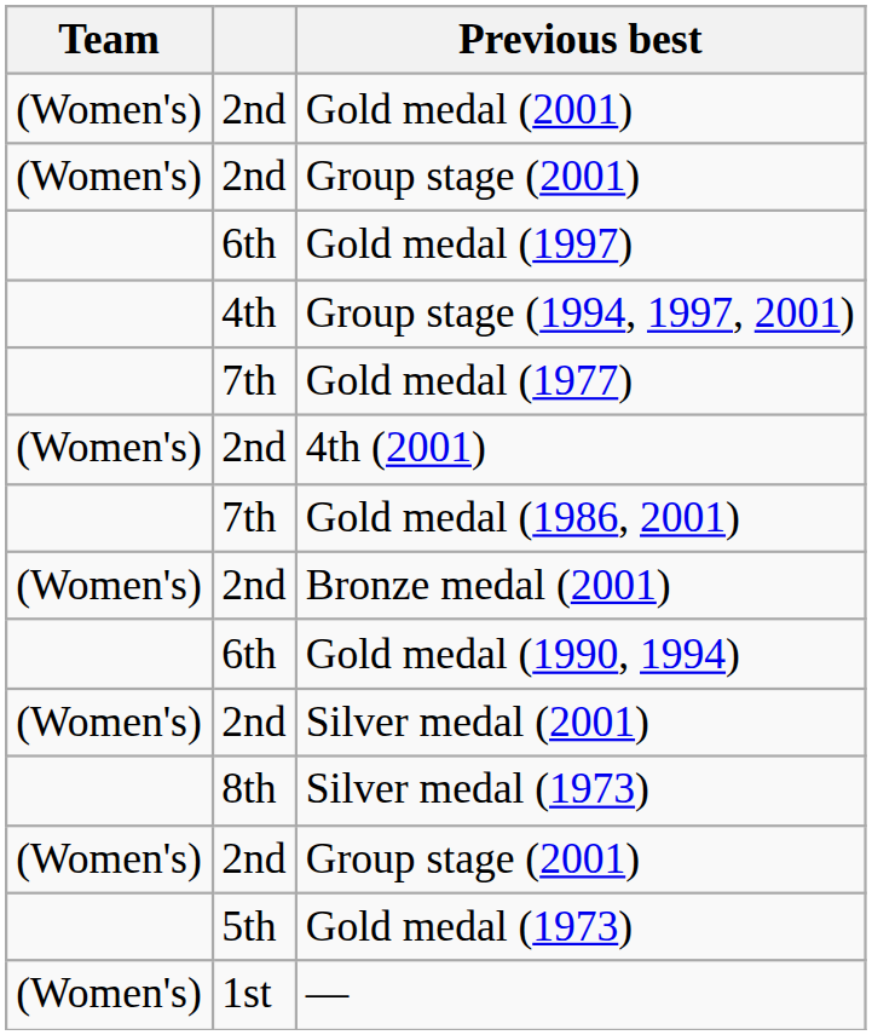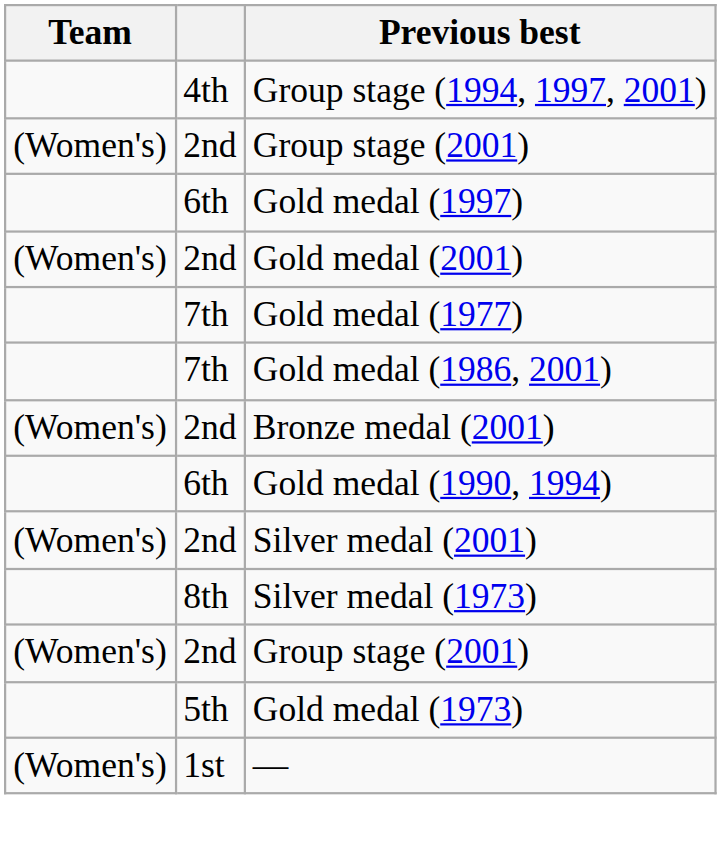rows swapped: Group stage (1994, 1997, 2001) <-> Gold medal (2001)
- row: (Women's) | 2nd | 4th (2001)
